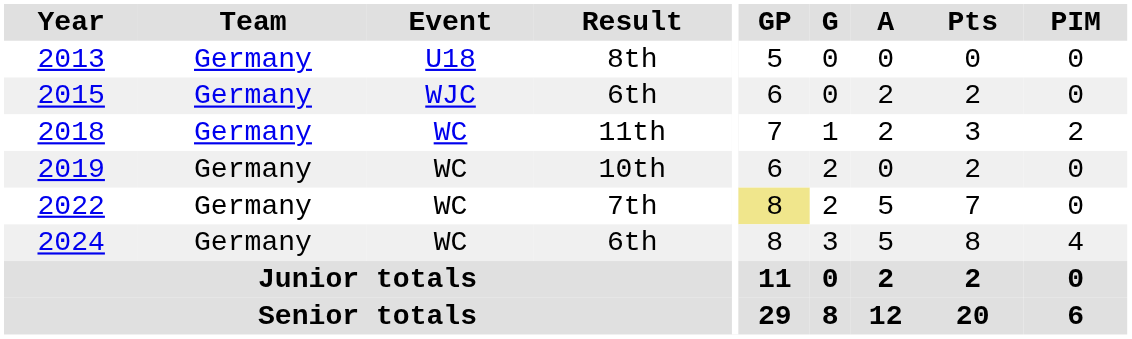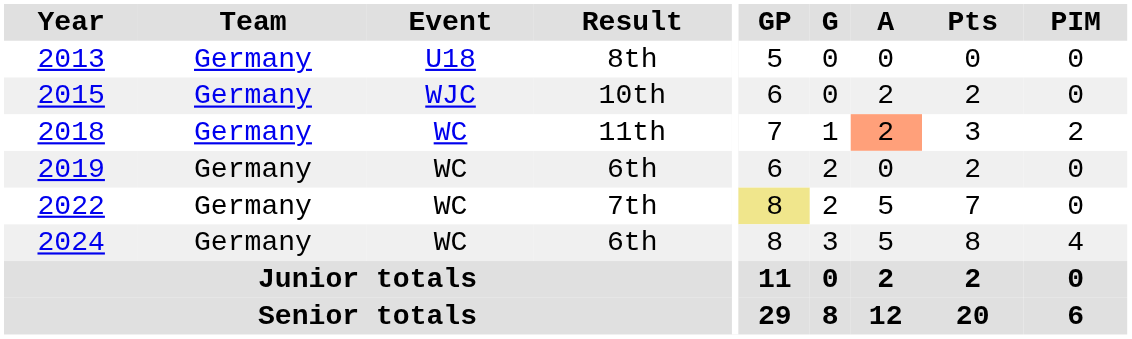2015 | Result: 6th -> 10th
2018 | A: no background -> lightsalmon background
2019 | Result: 10th -> 6th
